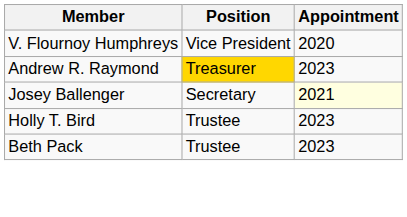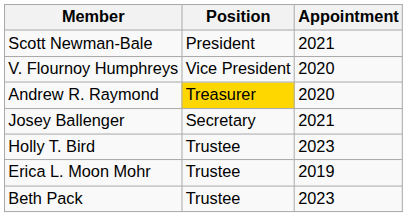+ row: Scott Newman-Bale | President | 2021
Andrew R. Raymond | Appointment: 2023 -> 2020
Josey Ballenger | Appointment: lightyellow background -> no background
+ row: Erica L. Moon Mohr | Trustee | 2019
